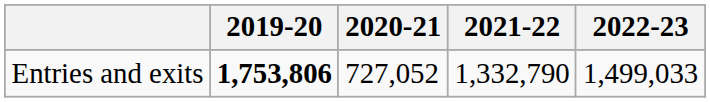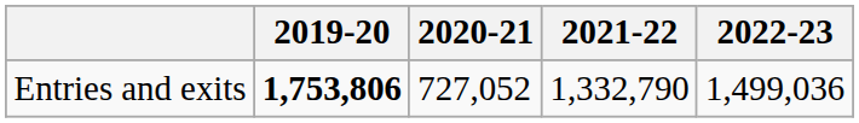Entries and exits | 2022-23: 1,499,033 -> 1,499,036
